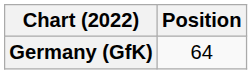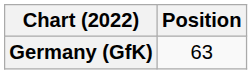Germany (GfK) | Position: 64 -> 63
